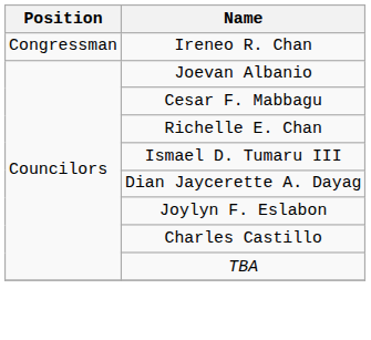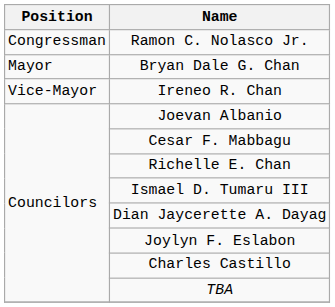+ row: Congressman | Ramon C. Nolasco Jr.
+ row: Mayor | Bryan Dale G. Chan
Ireneo R. Chan | Position: Congressman -> Vice-Mayor
